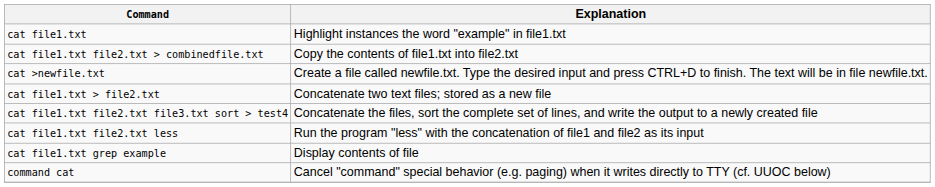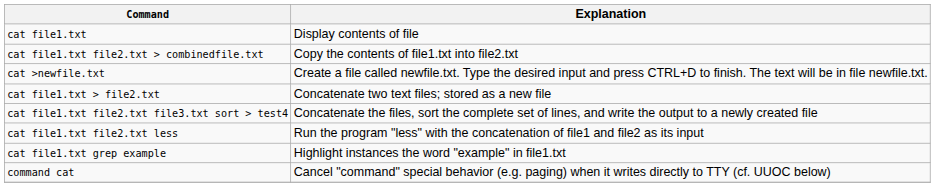cat file1.txt | Explanation: Highlight instances the word "example" in file1.txt -> Display contents of file
cat file1.txt grep example | Explanation: Display contents of file -> Highlight instances the word "example" in file1.txt
